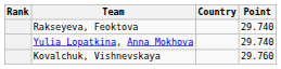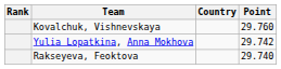rows swapped: Kovalchuk, Vishnevskaya <-> Rakseyeva, Feoktova
Yulia Lopatkina, Anna Mokhova | Point: 29.740 -> 29.742
